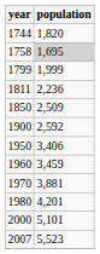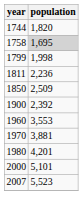1799 | population: 1,999 -> 1,998
1900 | population: 2,592 -> 2,392
- row: 1950 | 3,406
1960 | population: 3,459 -> 3,553
